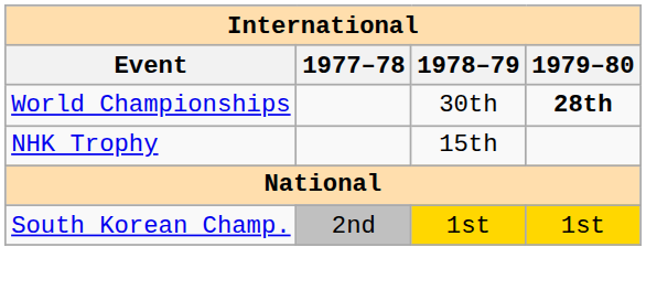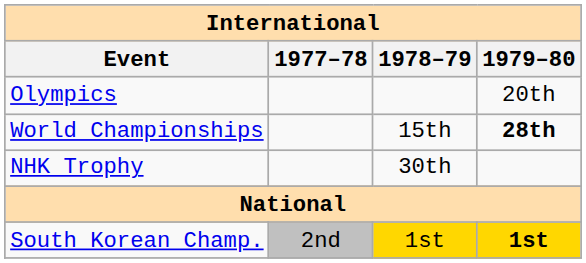+ row: Olympics | 20th
World Championships | 1978–79: 30th -> 15th
NHK Trophy | 1978–79: 15th -> 30th
South Korean Champ. | 1979–80: normal -> bold
